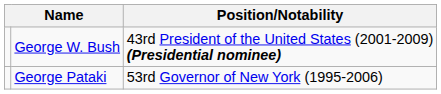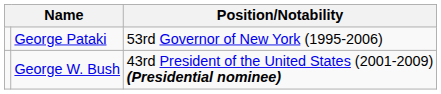rows swapped: George Pataki <-> George W. Bush
